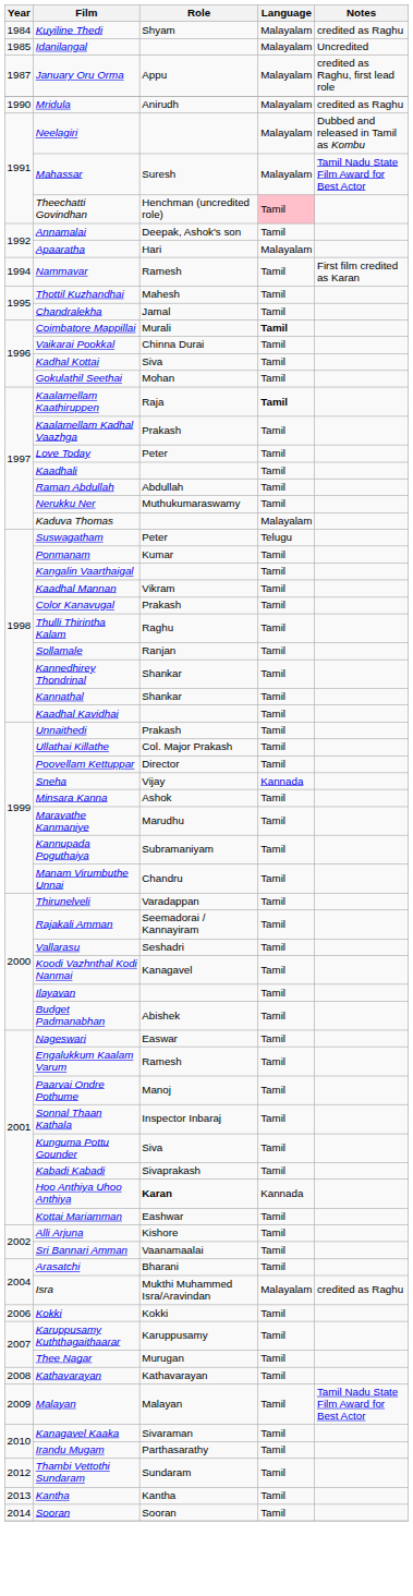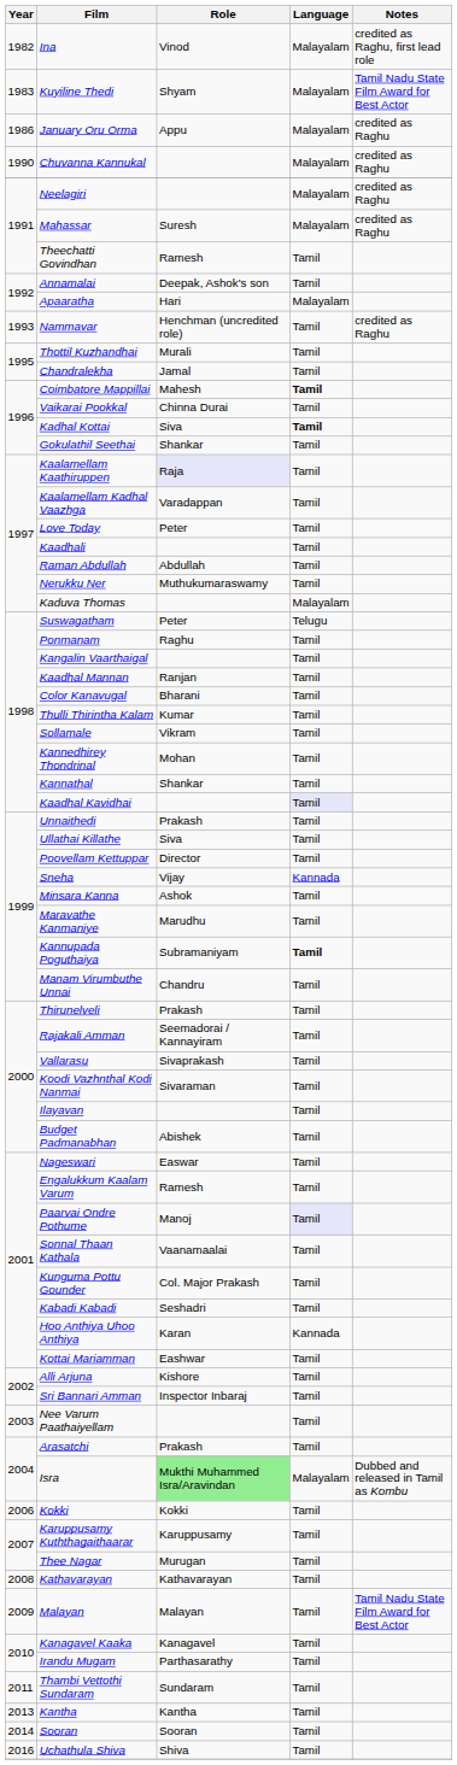+ row: 1982 | Ina | Vinod | Malayalam | credited as Raghu, first lead role
Kuyiline Thedi | Year: 1984 -> 1983
Kuyiline Thedi | Notes: credited as Raghu -> Tamil Nadu State Film Award for Best Actor
- row: 1985 | Idanilangal | Malayalam | Uncredited
January Oru Orma | Year: 1987 -> 1986
January Oru Orma | Notes: credited as Raghu, first lead role -> credited as Raghu
+ row: 1990 | Chuvanna Kannukal | Malayalam | credited as Raghu
- row: 1990 | Mridula | Anirudh | Malayalam | credited as Raghu
Neelagiri | Notes: Dubbed and released in Tamil as Kombu -> credited as Raghu
Mahassar | Notes: Tamil Nadu State Film Award for Best Actor -> credited as Raghu
Theechatti Govindhan | Role: Henchman (uncredited role) -> Ramesh
Theechatti Govindhan | Language: pink background -> no background
Nammavar | Year: 1994 -> 1993
Nammavar | Role: Ramesh -> Henchman (uncredited role)
Nammavar | Notes: First film credited as Karan -> credited as Raghu
Thottil Kuzhandhai | Role: Mahesh -> Murali
Coimbatore Mappillai | Role: Murali -> Mahesh
Kadhal Kottai | Language: normal -> bold
Gokulathil Seethai | Role: Mohan -> Shankar
Kaalamellam Kaathiruppen | Role: no background -> lavender background
Kaalamellam Kaathiruppen | Language: bold -> normal
Kaalamellam Kadhal Vaazhga | Role: Prakash -> Varadappan
Ponmanam | Role: Kumar -> Raghu
Kaadhal Mannan | Role: Vikram -> Ranjan
Color Kanavugal | Role: Prakash -> Bharani
Thulli Thirintha Kalam | Role: Raghu -> Kumar
Sollamale | Role: Ranjan -> Vikram
Kannedhirey Thondrinal | Role: Shankar -> Mohan
Kaadhal Kavidhai | Language: no background -> lavender background
Ullathai Killathe | Role: Col. Major Prakash -> Siva
Kannupada Poguthaiya | Language: normal -> bold
Thirunelveli | Role: Varadappan -> Prakash
Vallarasu | Role: Seshadri -> Sivaprakash
Koodi Vazhnthal Kodi Nanmai | Role: Kanagavel -> Sivaraman
Paarvai Ondre Pothume | Language: no background -> lavender background
Sonnal Thaan Kathala | Role: Inspector Inbaraj -> Vaanamaalai
Kunguma Pottu Gounder | Role: Siva -> Col. Major Prakash
Kabadi Kabadi | Role: Sivaprakash -> Seshadri
Hoo Anthiya Uhoo Anthiya | Role: bold -> normal
Sri Bannari Amman | Role: Vaanamaalai -> Inspector Inbaraj
+ row: 2003 | Nee Varum Paathaiyellam | Tamil
Arasatchi | Role: Bharani -> Prakash
Isra | Role: no background -> lightgreen background
Isra | Notes: credited as Raghu -> Dubbed and released in Tamil as Kombu
Kanagavel Kaaka | Role: Sivaraman -> Kanagavel
Thambi Vettothi Sundaram | Year: 2012 -> 2011
+ row: 2016 | Uchathula Shiva | Shiva | Tamil
